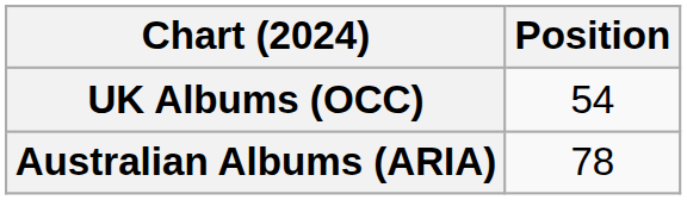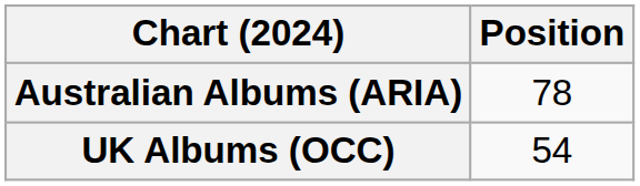rows swapped: Australian Albums (ARIA) <-> UK Albums (OCC)
